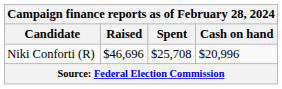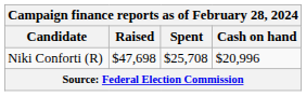Niki Conforti (R) | Raised: $46,696 -> $47,698
